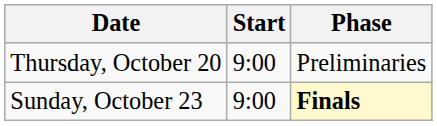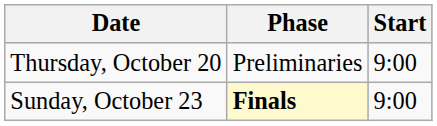columns swapped: Start <-> Phase
